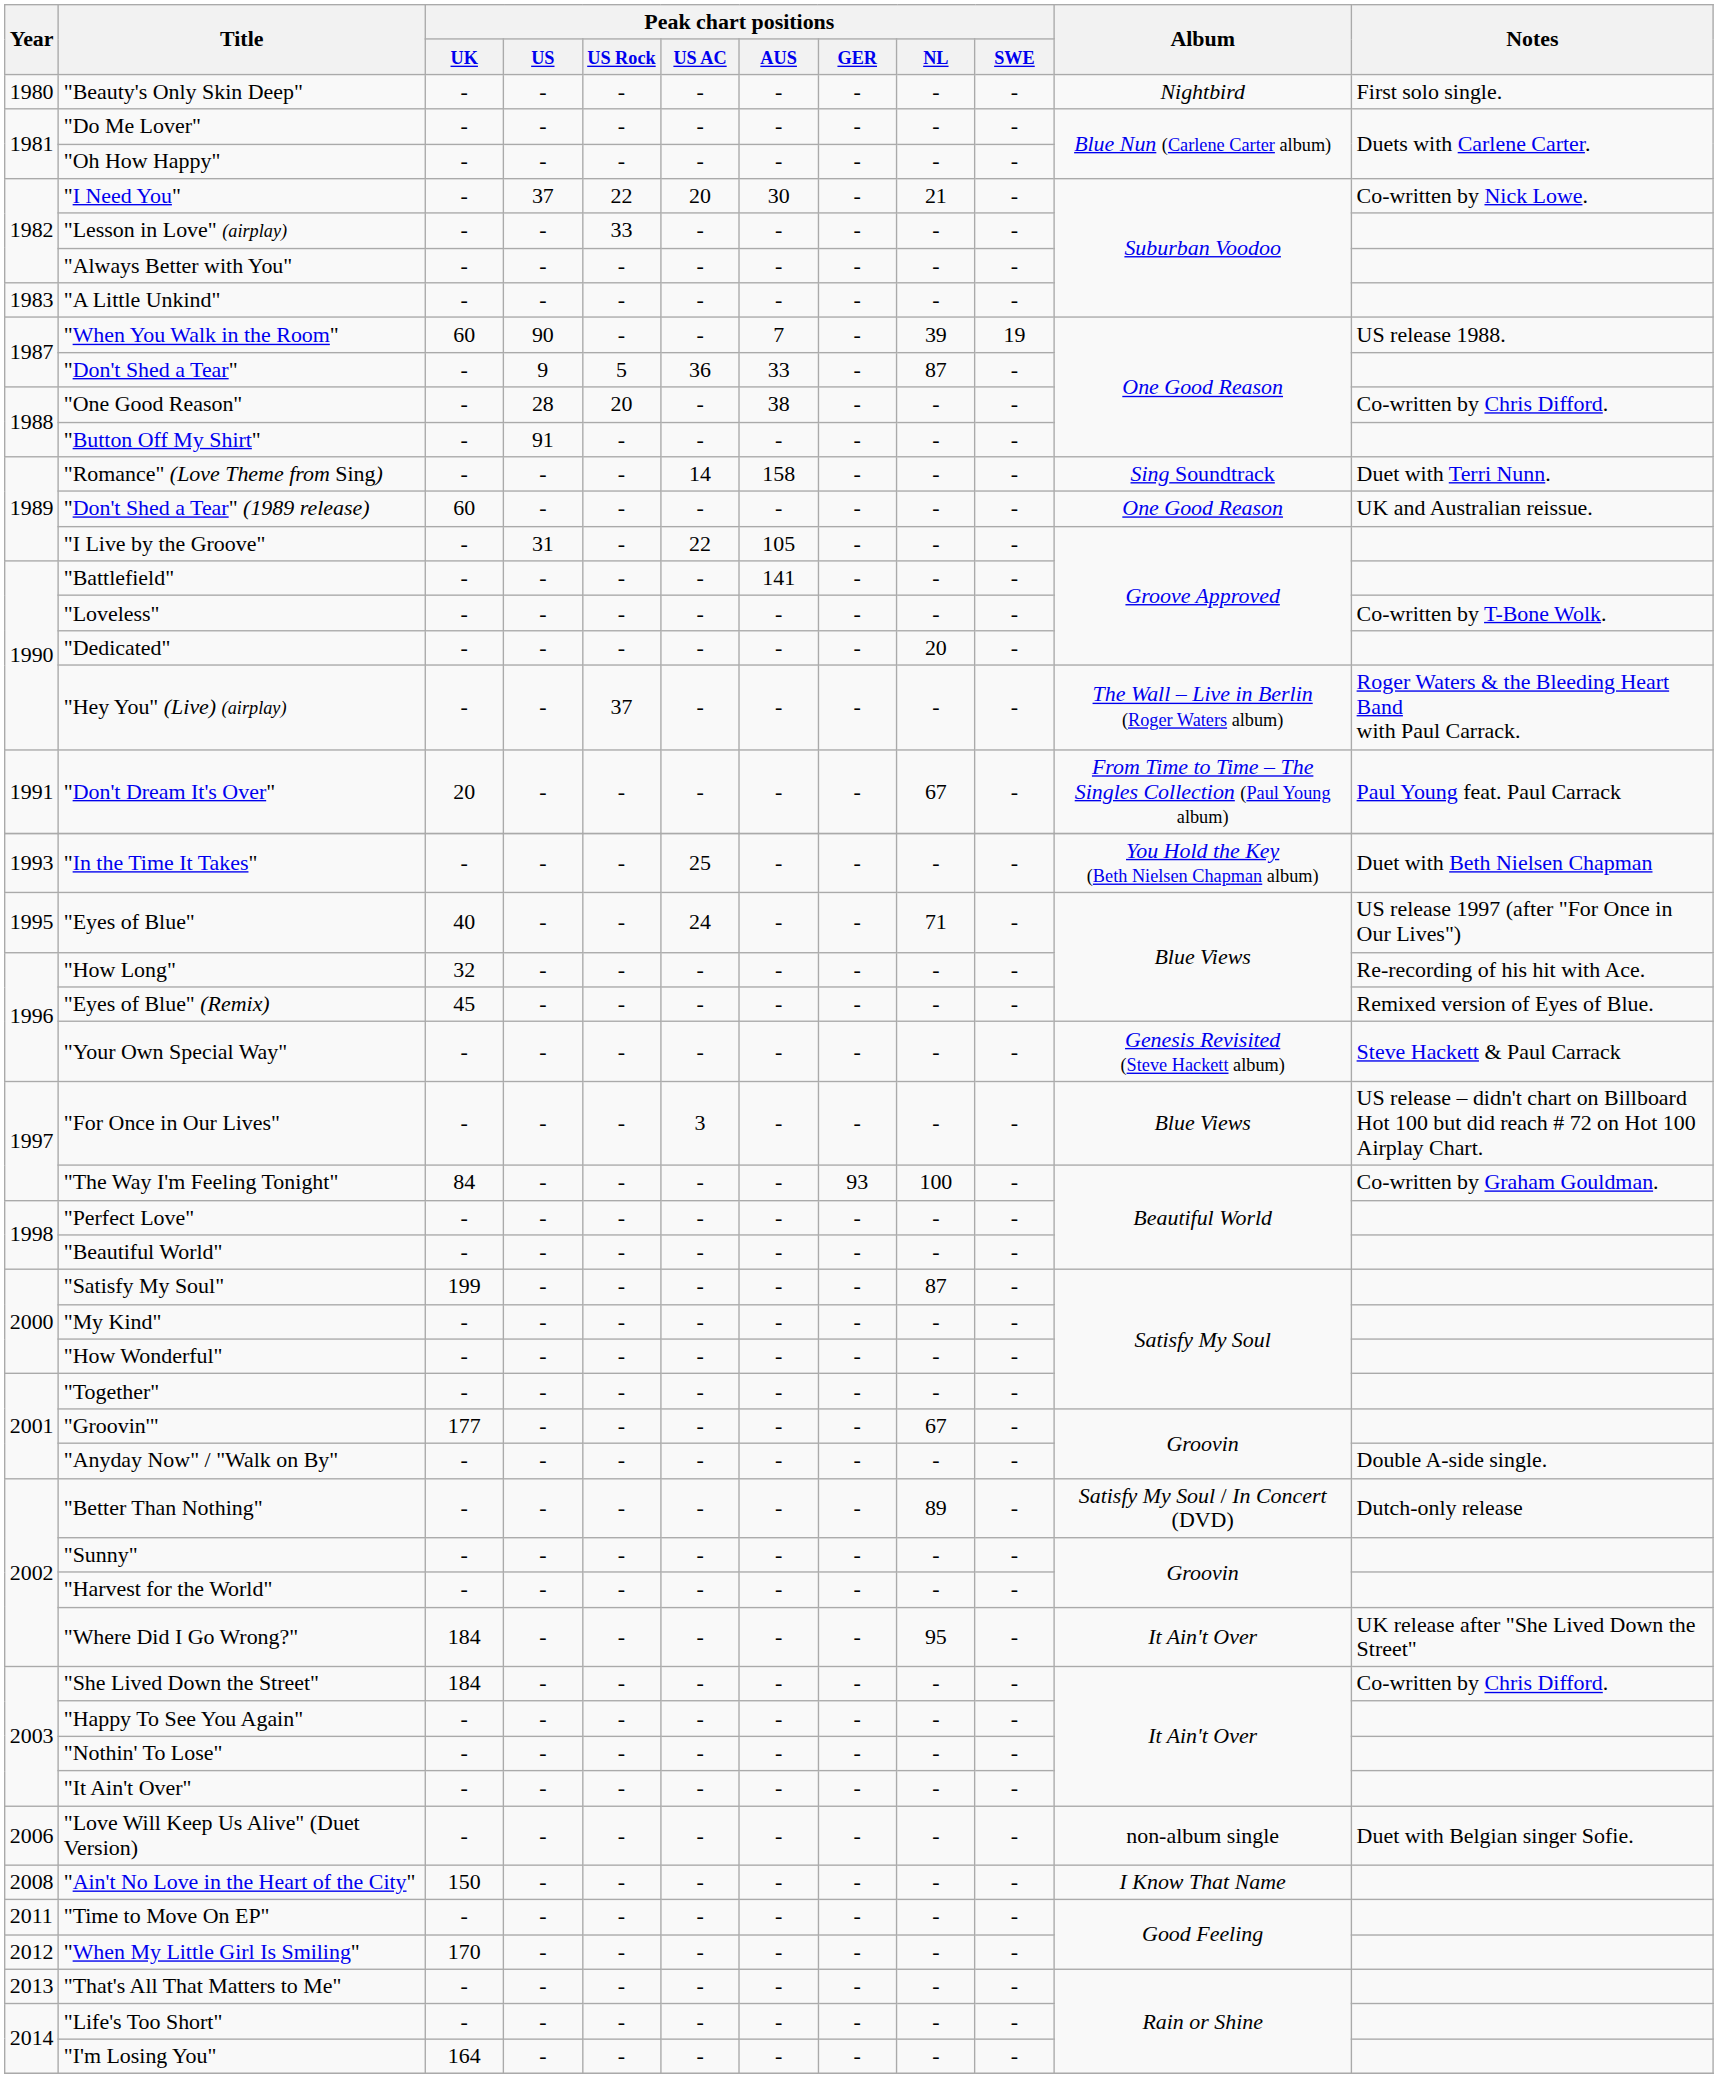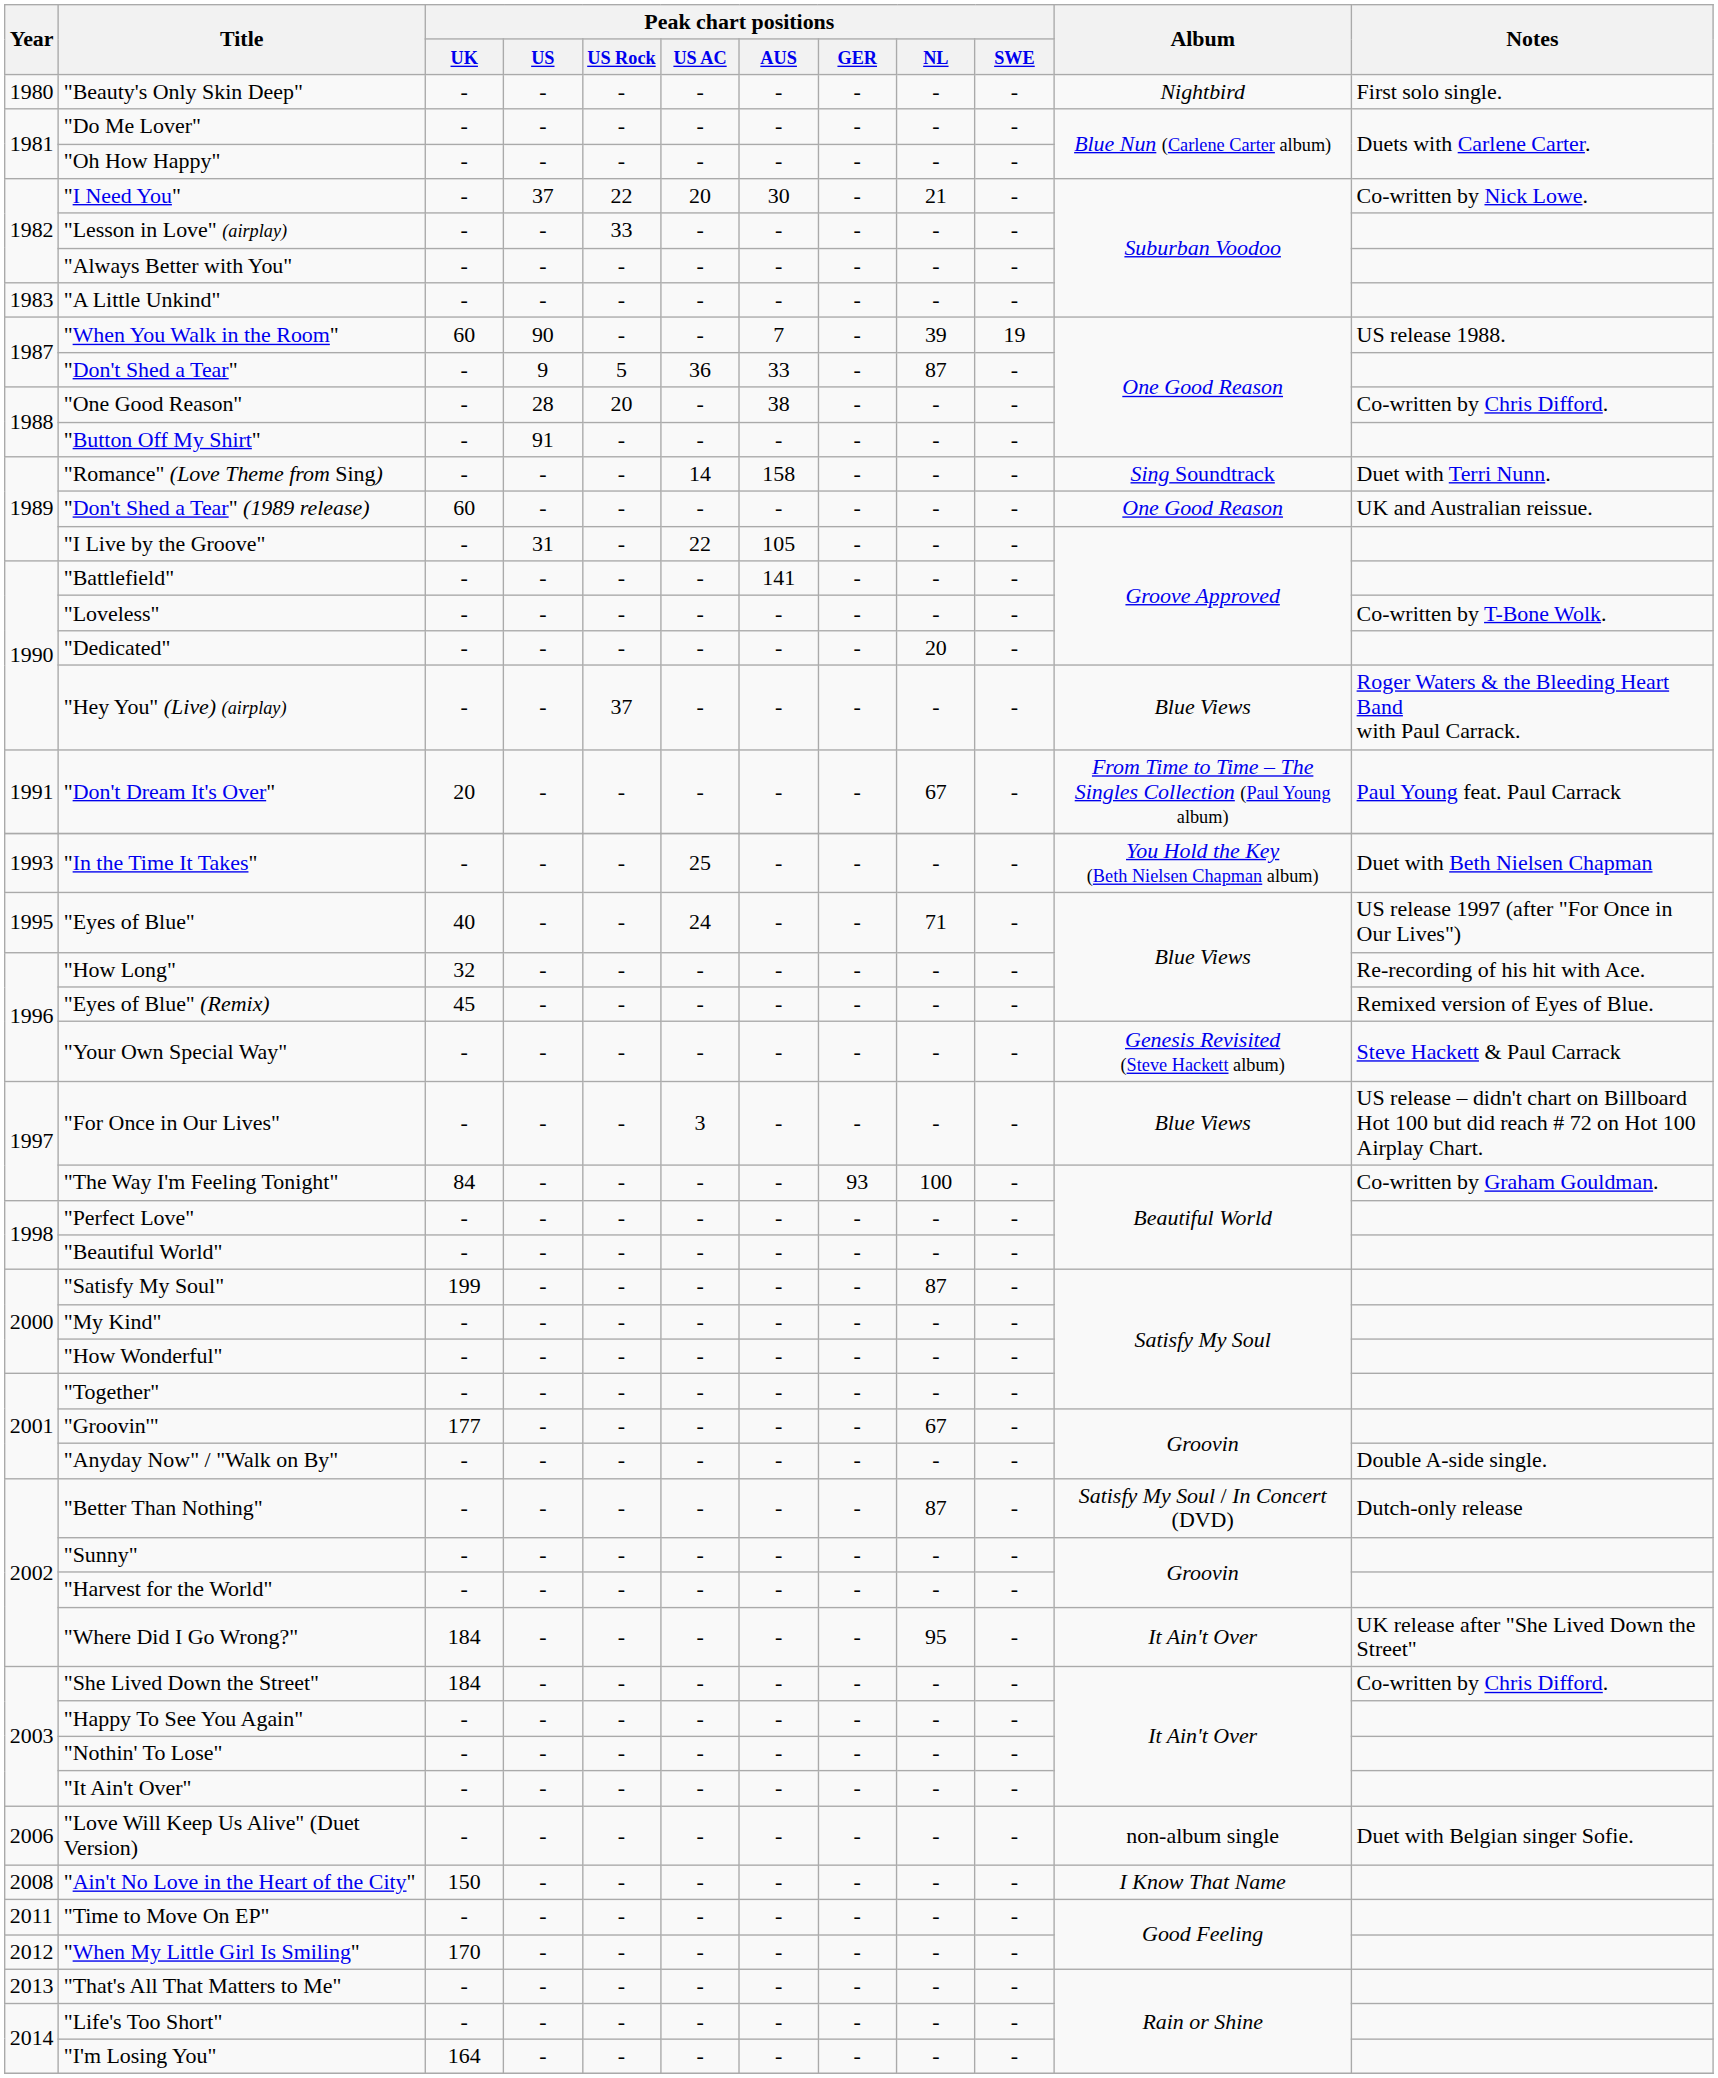"Hey You" (Live) (airplay) | Album: The Wall – Live in Berlin (Roger Waters album) -> Blue Views
"Better Than Nothing" | Peak chart positions / NL: 89 -> 87
